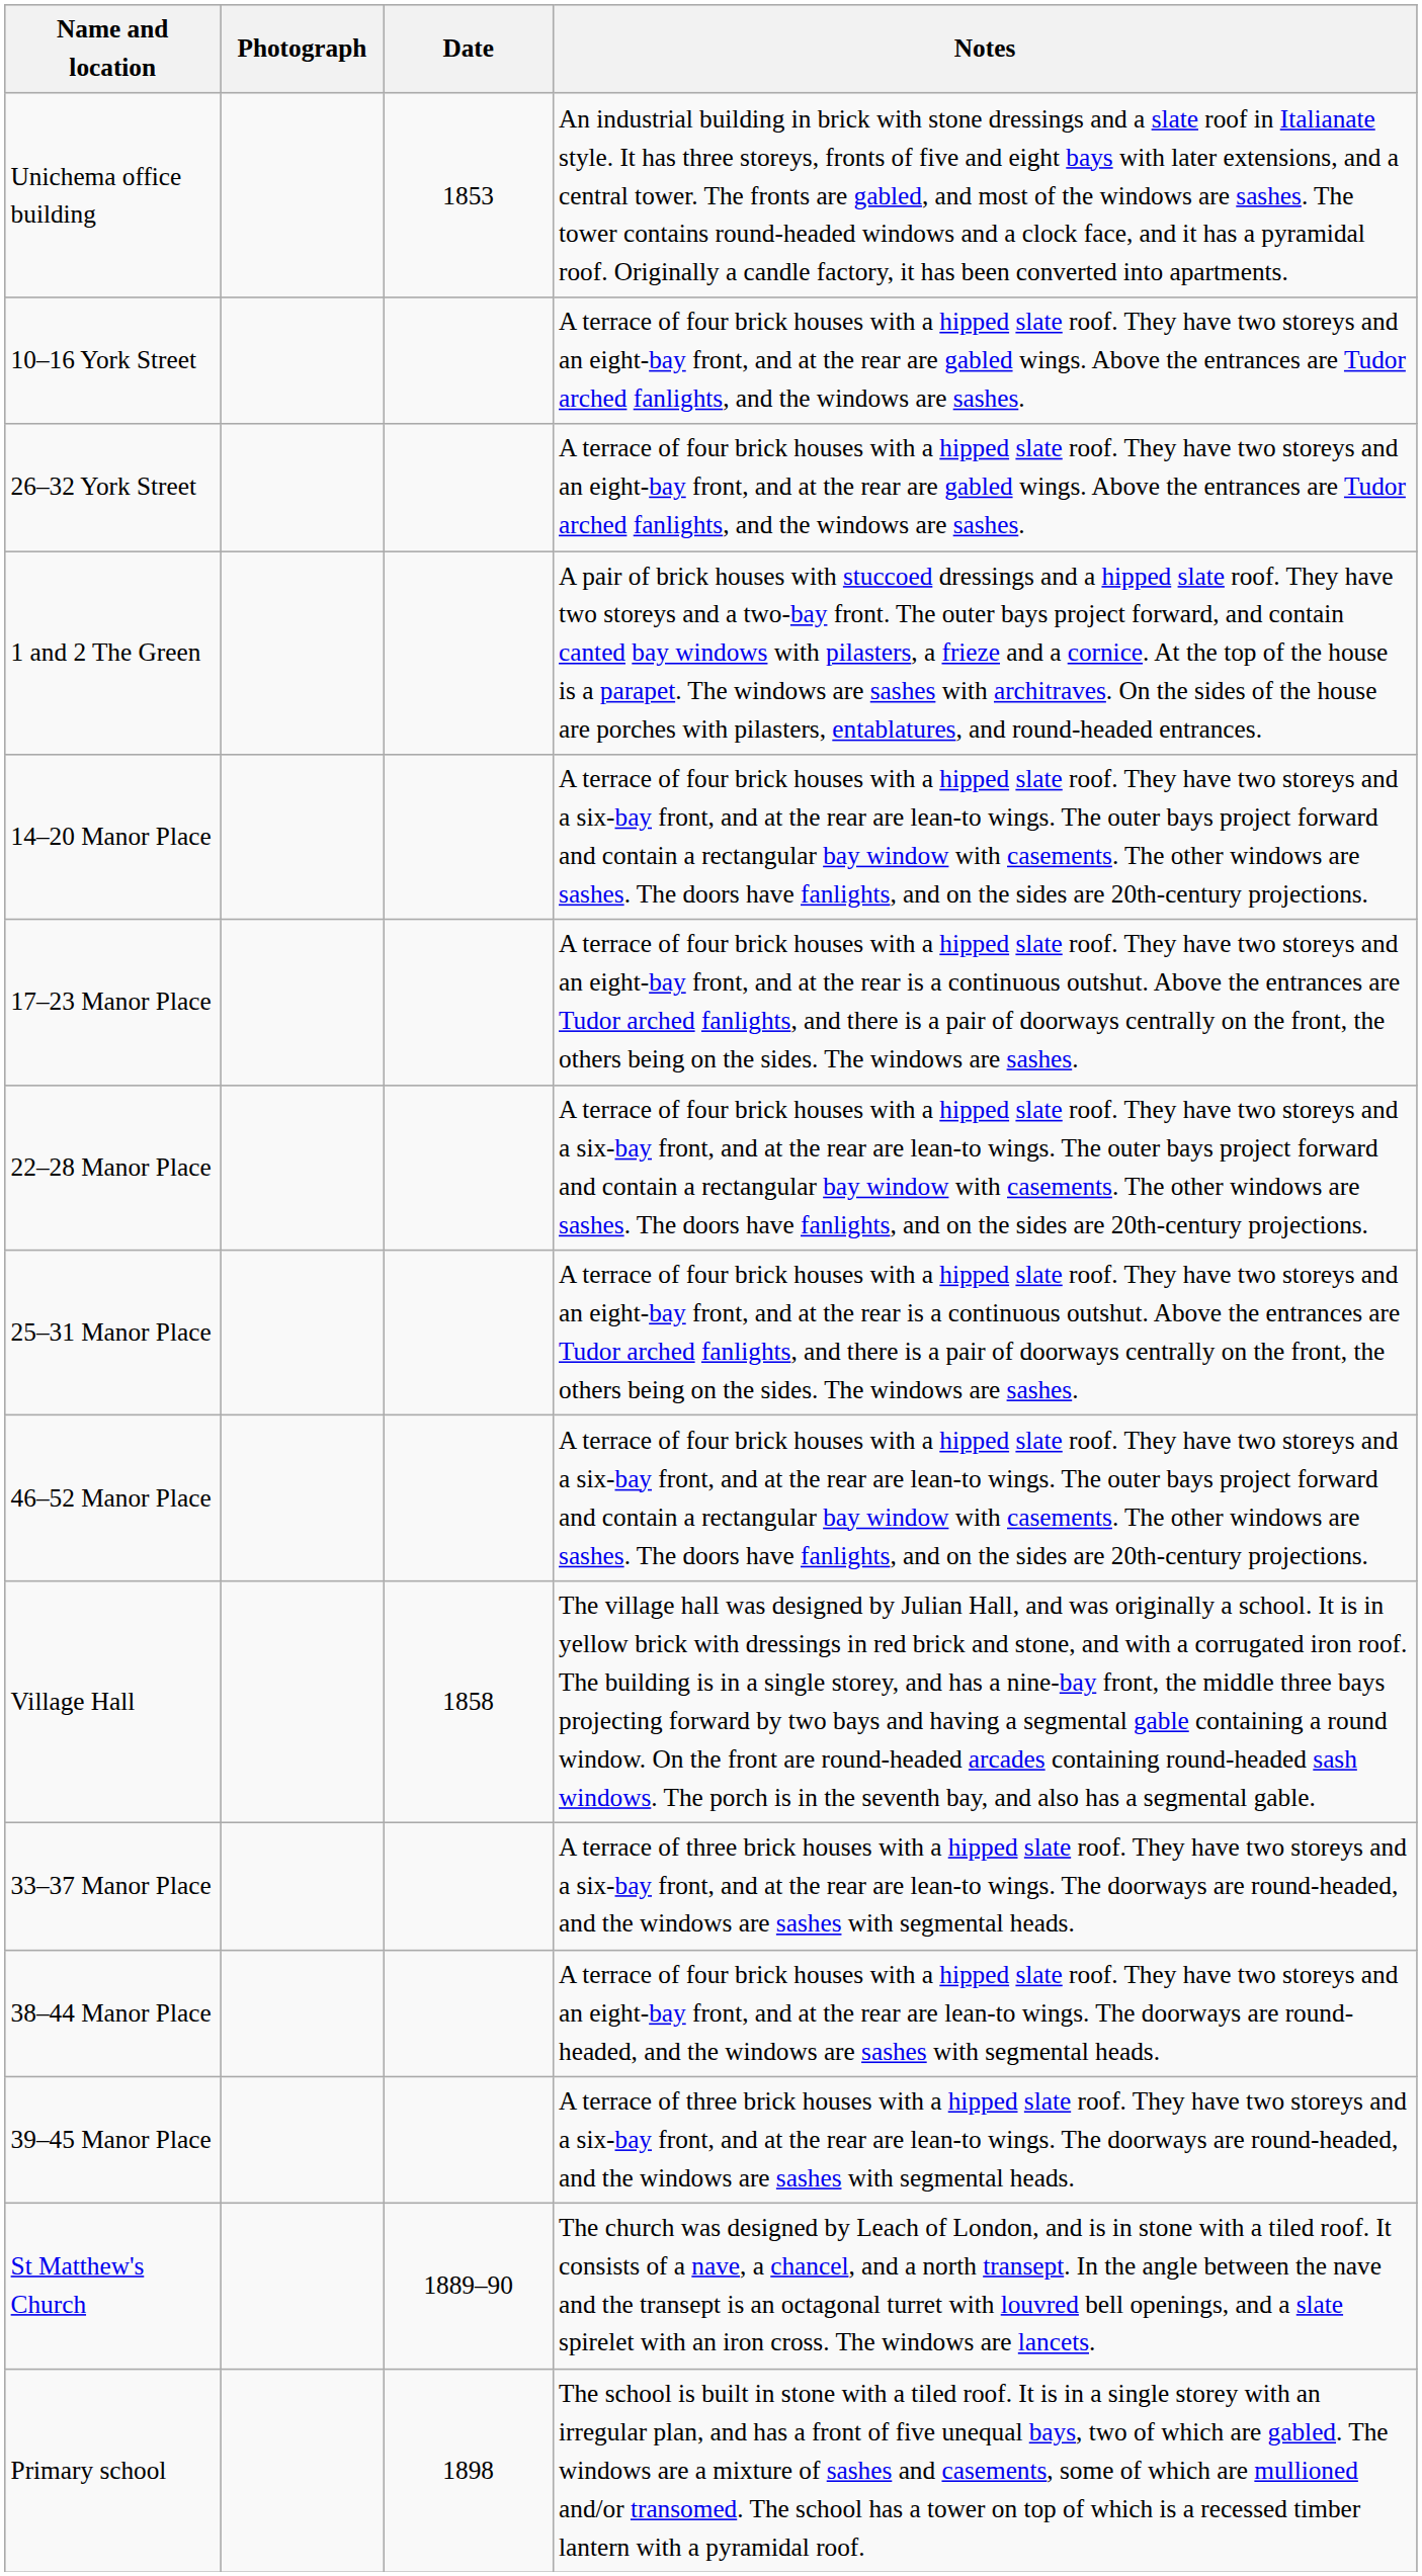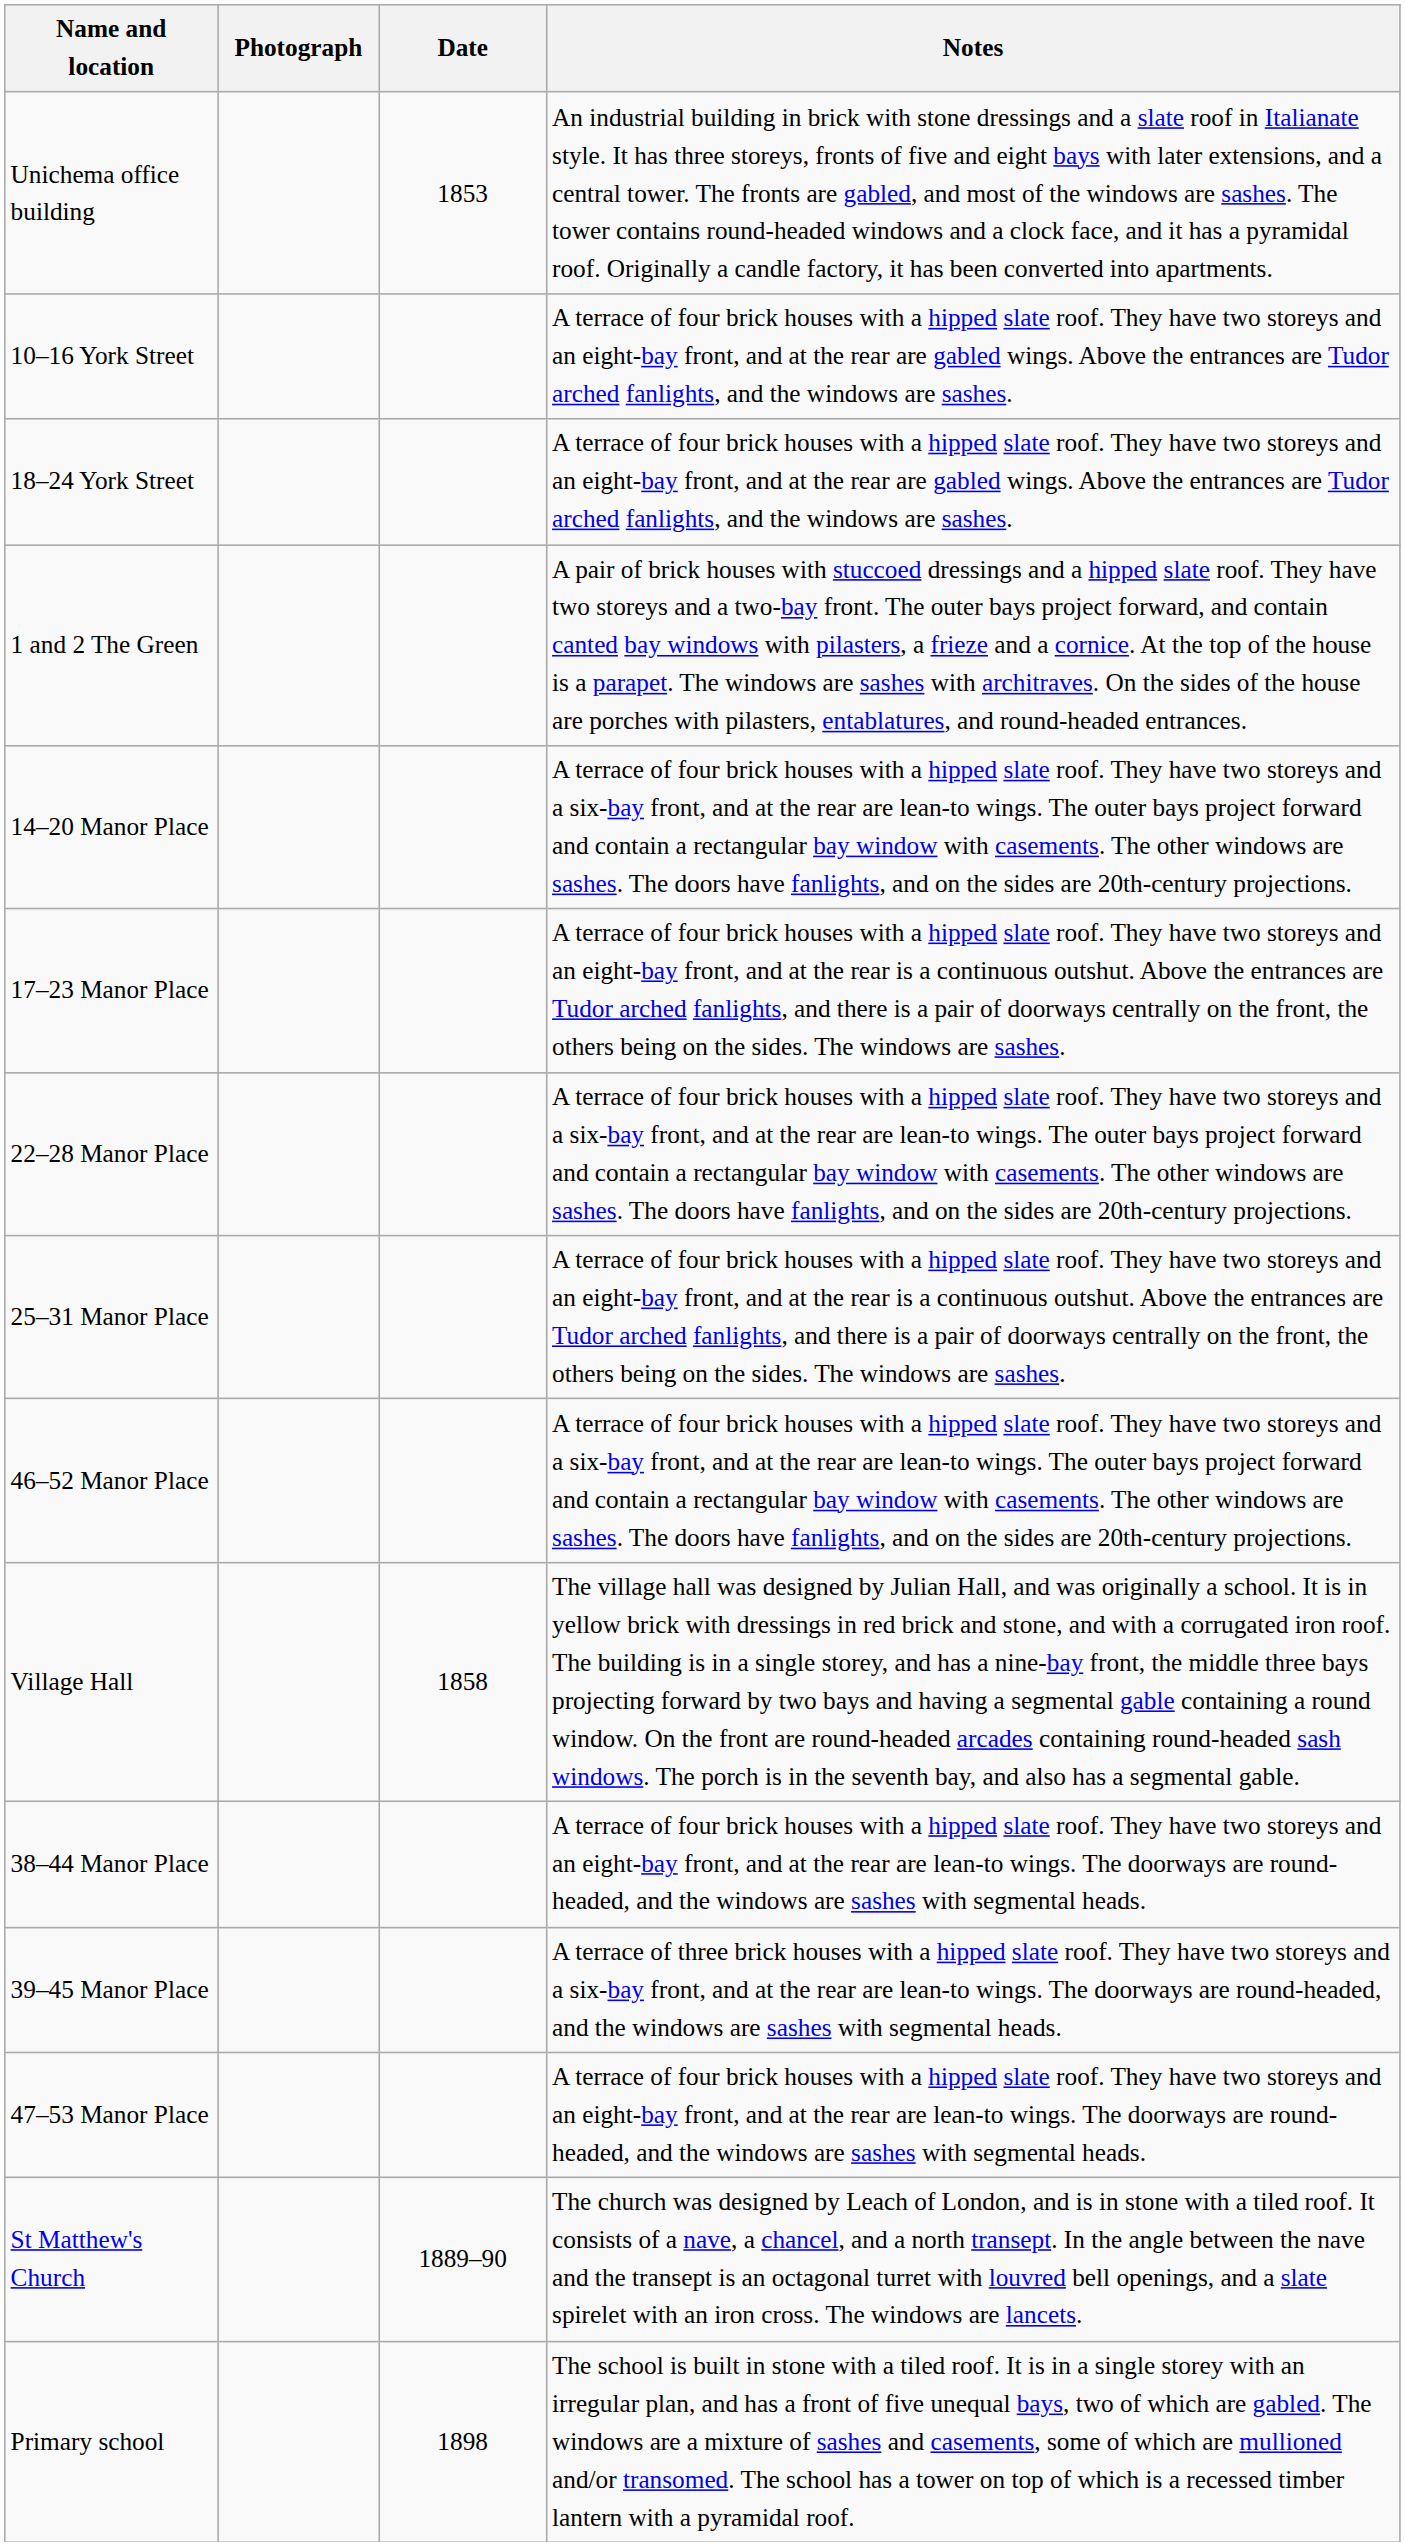+ row: 18–24 York Street | A terrace of four brick houses with a hipped slate roof. They have two storeys and an eight-bay front, and at the rear are gabled wings. Above the entrances are Tudor arched fanlights, and the windows are sashes.
- row: 26–32 York Street | A terrace of four brick houses with a hipped slate roof. They have two storeys and an eight-bay front, and at the rear are gabled wings. Above the entrances are Tudor arched fanlights, and the windows are sashes.
- row: 33–37 Manor Place | A terrace of three brick houses with a hipped slate roof. They have two storeys and a six-bay front, and at the rear are lean-to wings. The doorways are round-headed, and the windows are sashes with segmental heads.
+ row: 47–53 Manor Place | A terrace of four brick houses with a hipped slate roof. They have two storeys and an eight-bay front, and at the rear are lean-to wings. The doorways are round-headed, and the windows are sashes with segmental heads.
